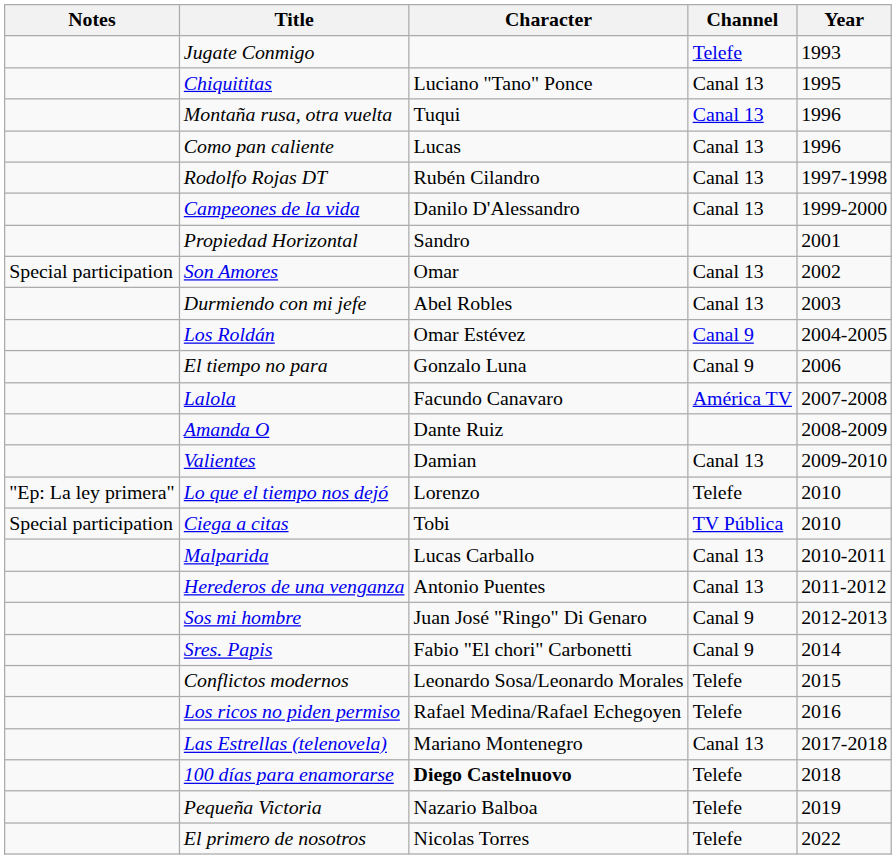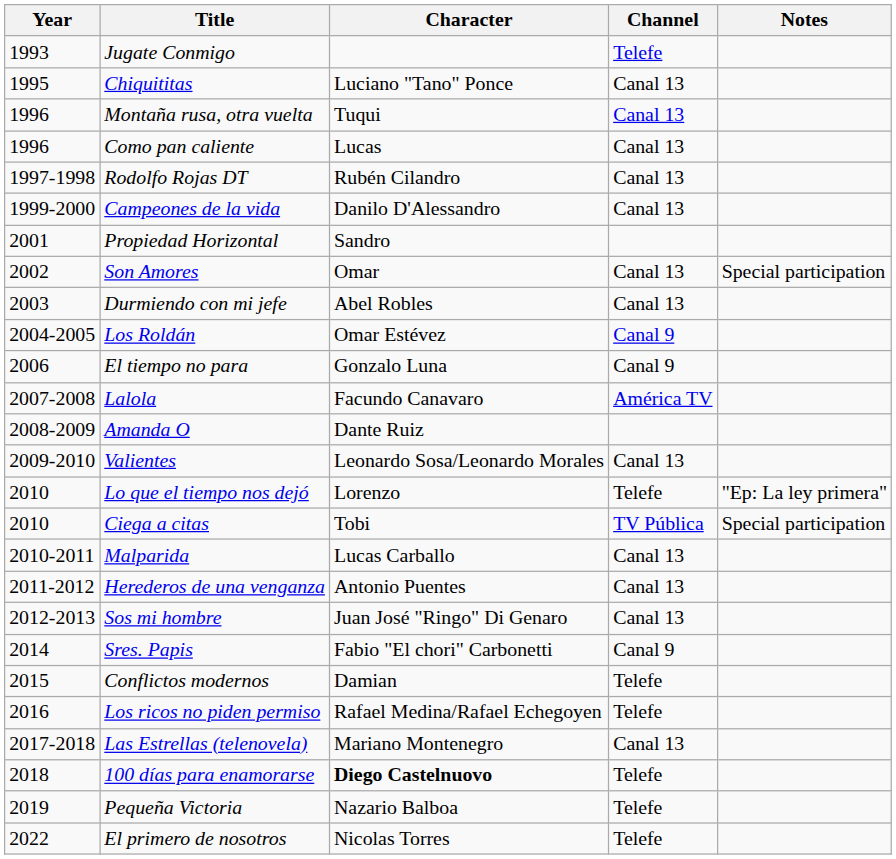columns swapped: Year <-> Notes
Valientes | Character: Damian -> Leonardo Sosa/Leonardo Morales
Sos mi hombre | Channel: Canal 9 -> Canal 13
Conflictos modernos | Character: Leonardo Sosa/Leonardo Morales -> Damian
